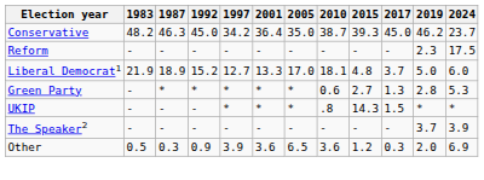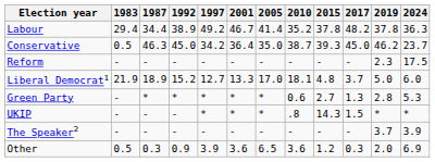+ row: Labour | 29.4 | 34.4 | 38.9 | 49.2 | 46.7 | 41.4 | 35.2 | 37.8 | 48.2 | 37.8 | 36.3
Conservative | 1983: 48.2 -> 0.5
